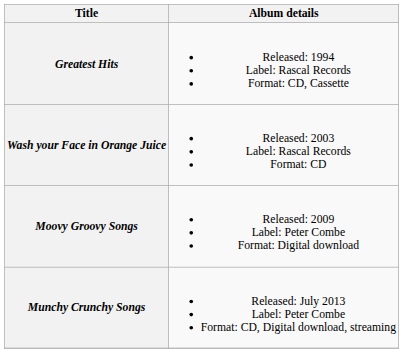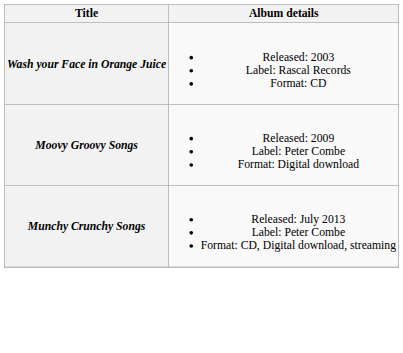- row: Greatest Hits | Released: 1994 Label: Rascal Records Format: CD, Cassette
